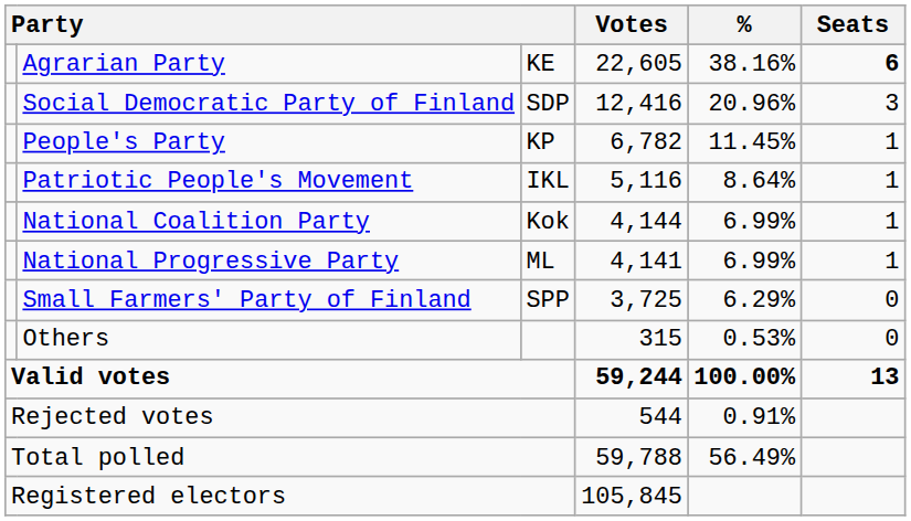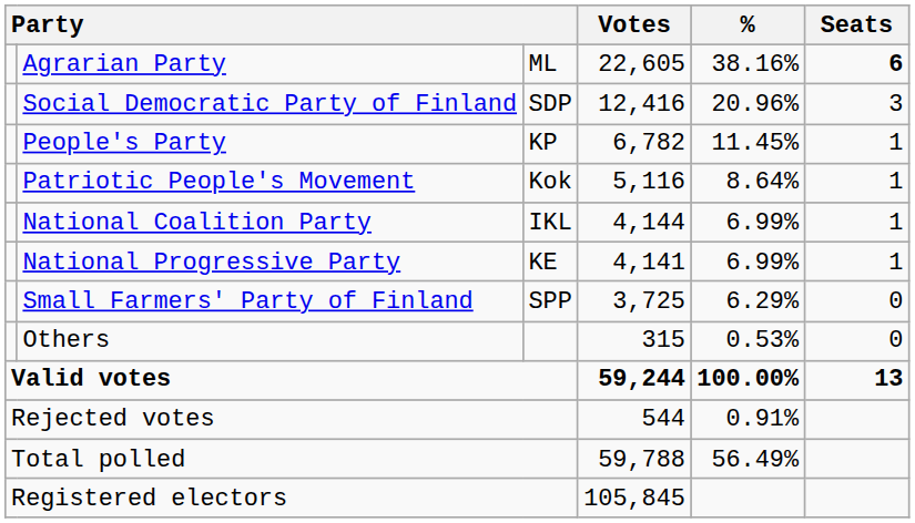Agrarian Party | column 3: KE -> ML
Patriotic People's Movement | column 3: IKL -> Kok
National Coalition Party | column 3: Kok -> IKL
National Progressive Party | column 3: ML -> KE
